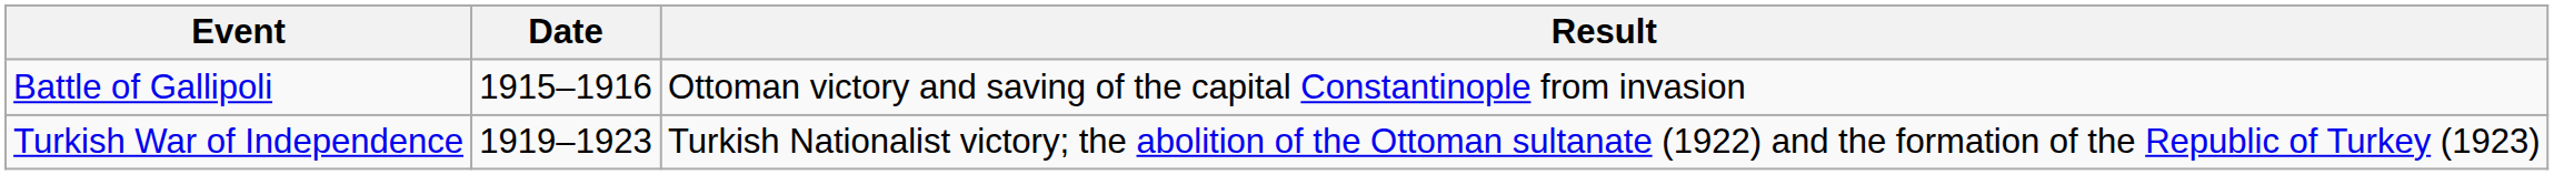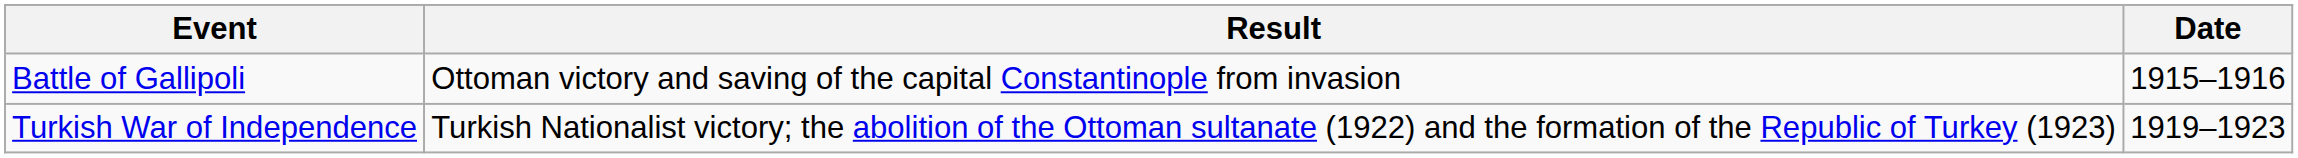columns swapped: Date <-> Result
